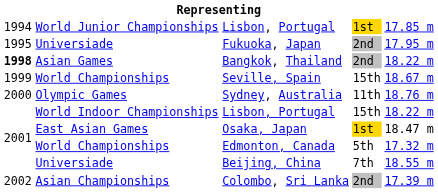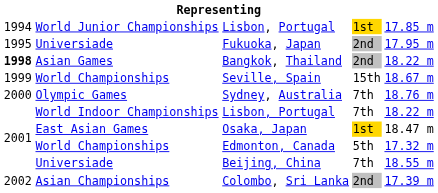Sydney, Australia | column 4: 11th -> 7th
World Indoor Championships / Lisbon, Portugal | column 4: 15th -> 7th
